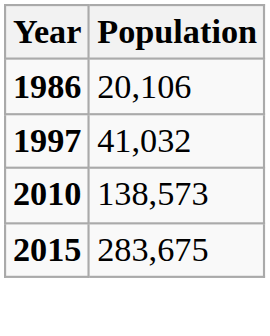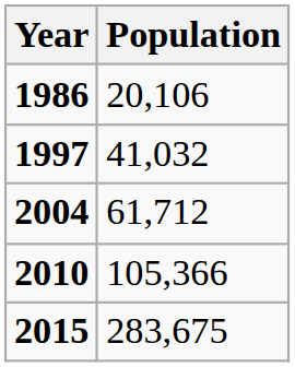+ row: 2004 | 61,712
2010 | Population: 138,573 -> 105,366
